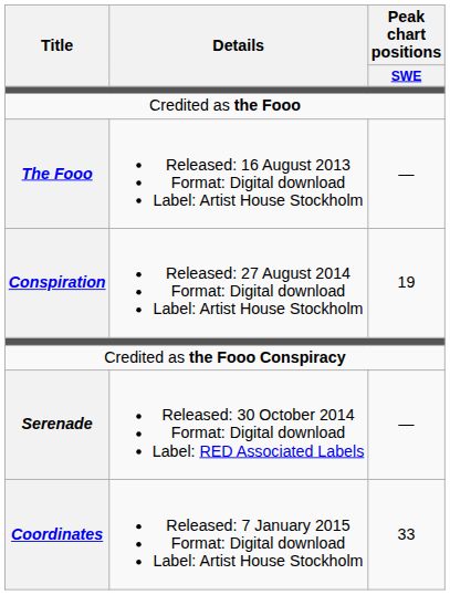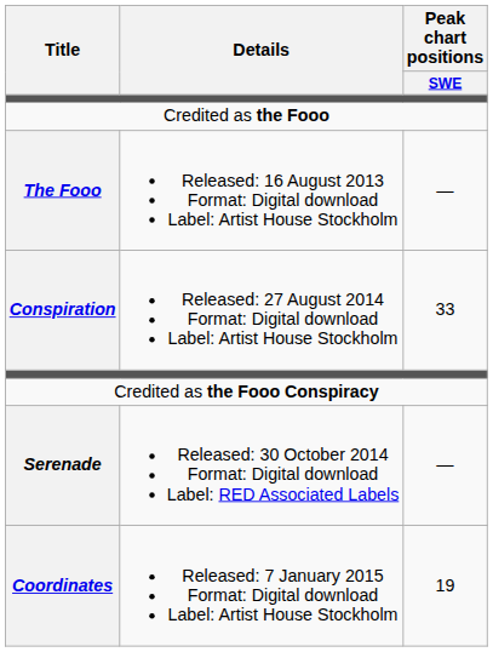Conspiration | Peak chart positions / SWE: 19 -> 33
Coordinates | Peak chart positions / SWE: 33 -> 19
